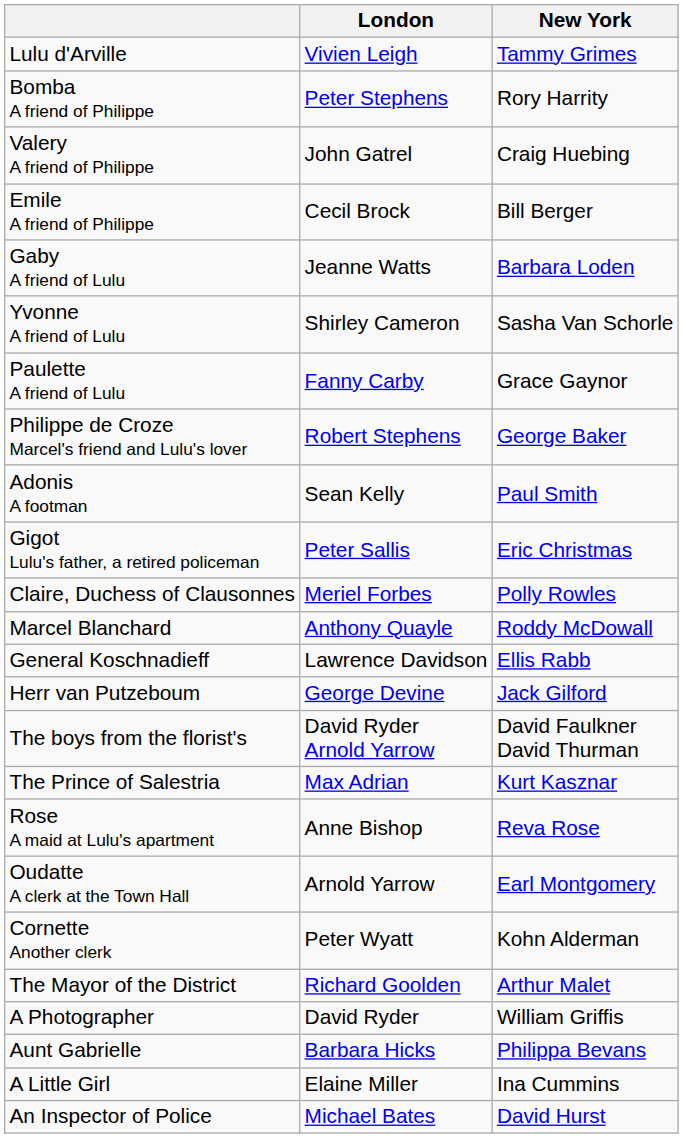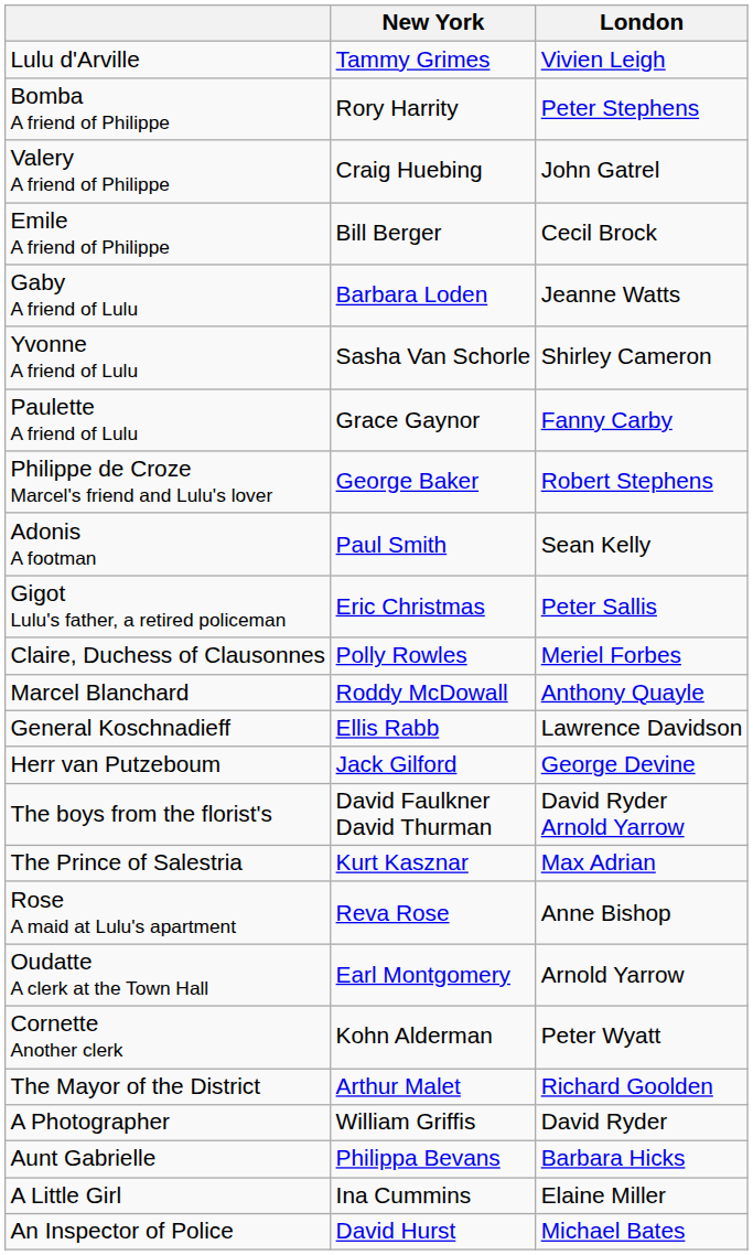columns swapped: New York <-> London
